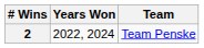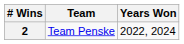columns swapped: Team <-> Years Won
